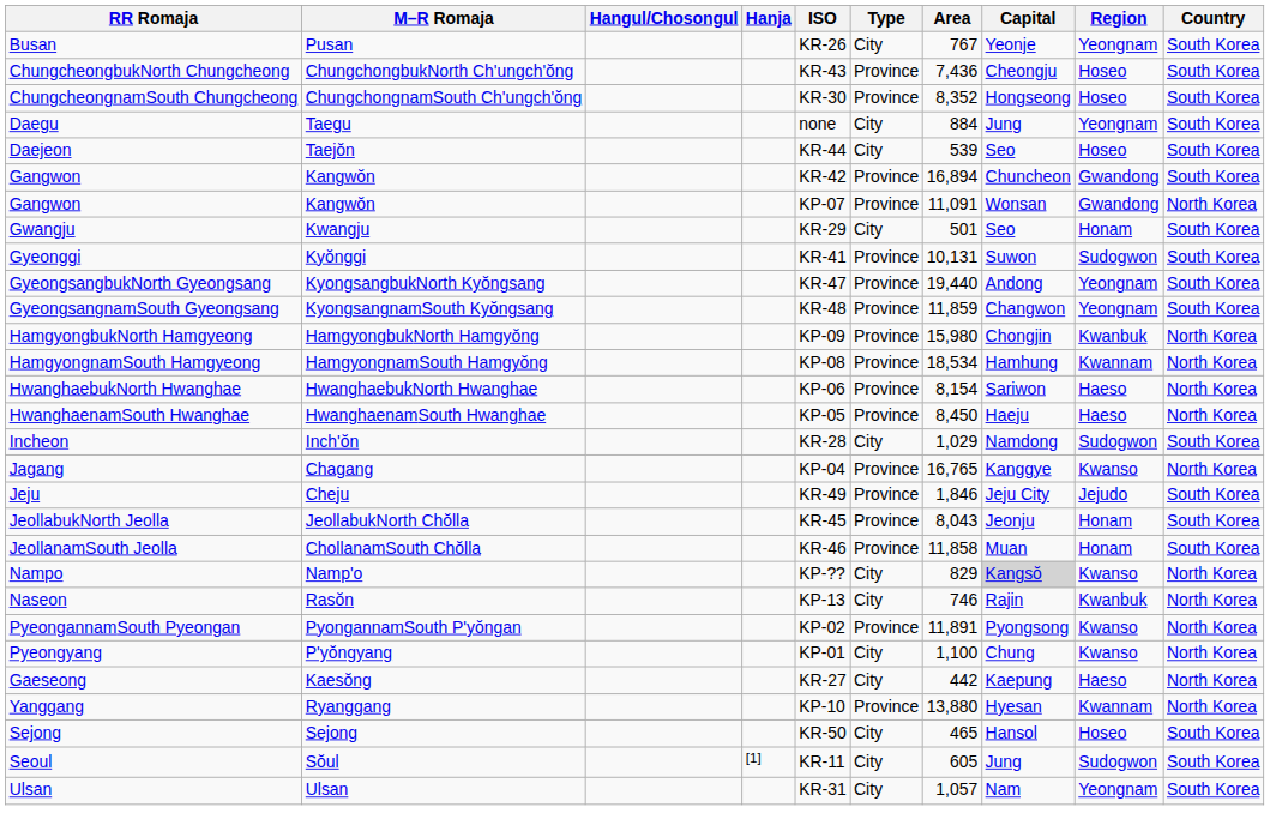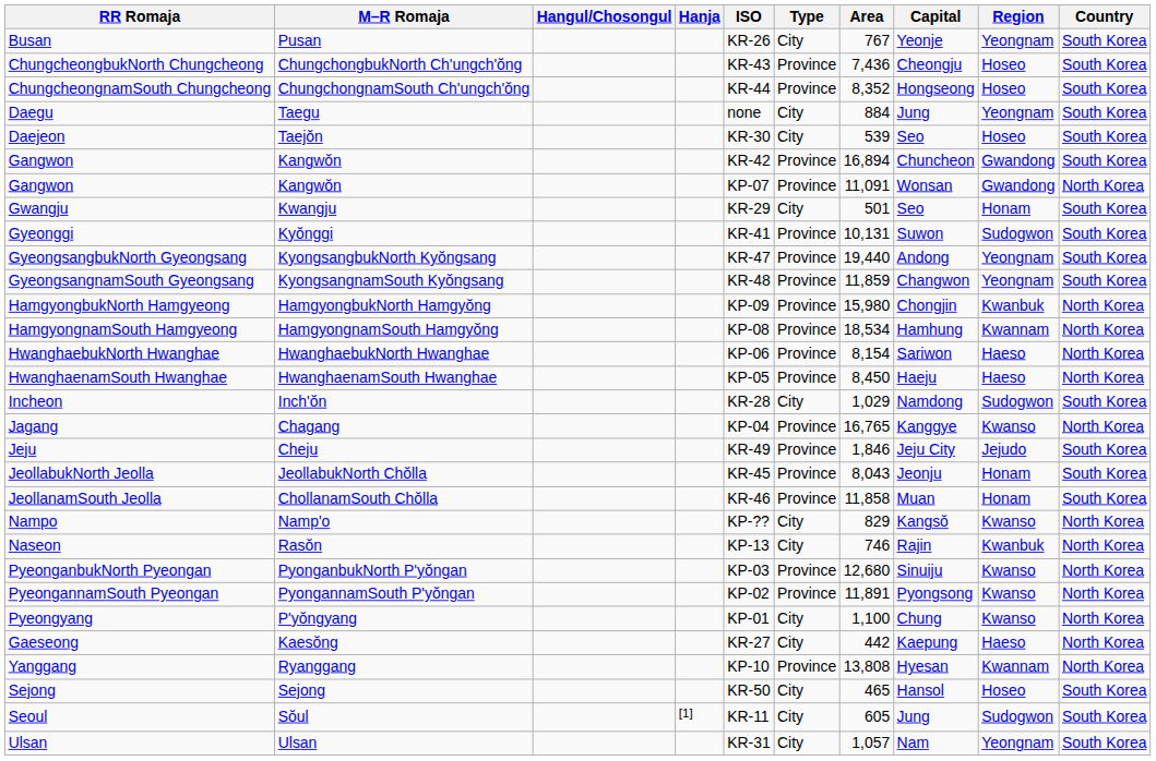ChungcheongnamSouth Chungcheong | ISO: KR-30 -> KR-44
Daejeon | ISO: KR-44 -> KR-30
Nampo | Capital: lightgrey background -> no background
+ row: PyeonganbukNorth Pyeongan | PyonganbukNorth P'yŏngan | KP-03 | Province | 12,680 | Sinuiju | Kwanso | North Korea
Yanggang | Area: 13,880 -> 13,808
